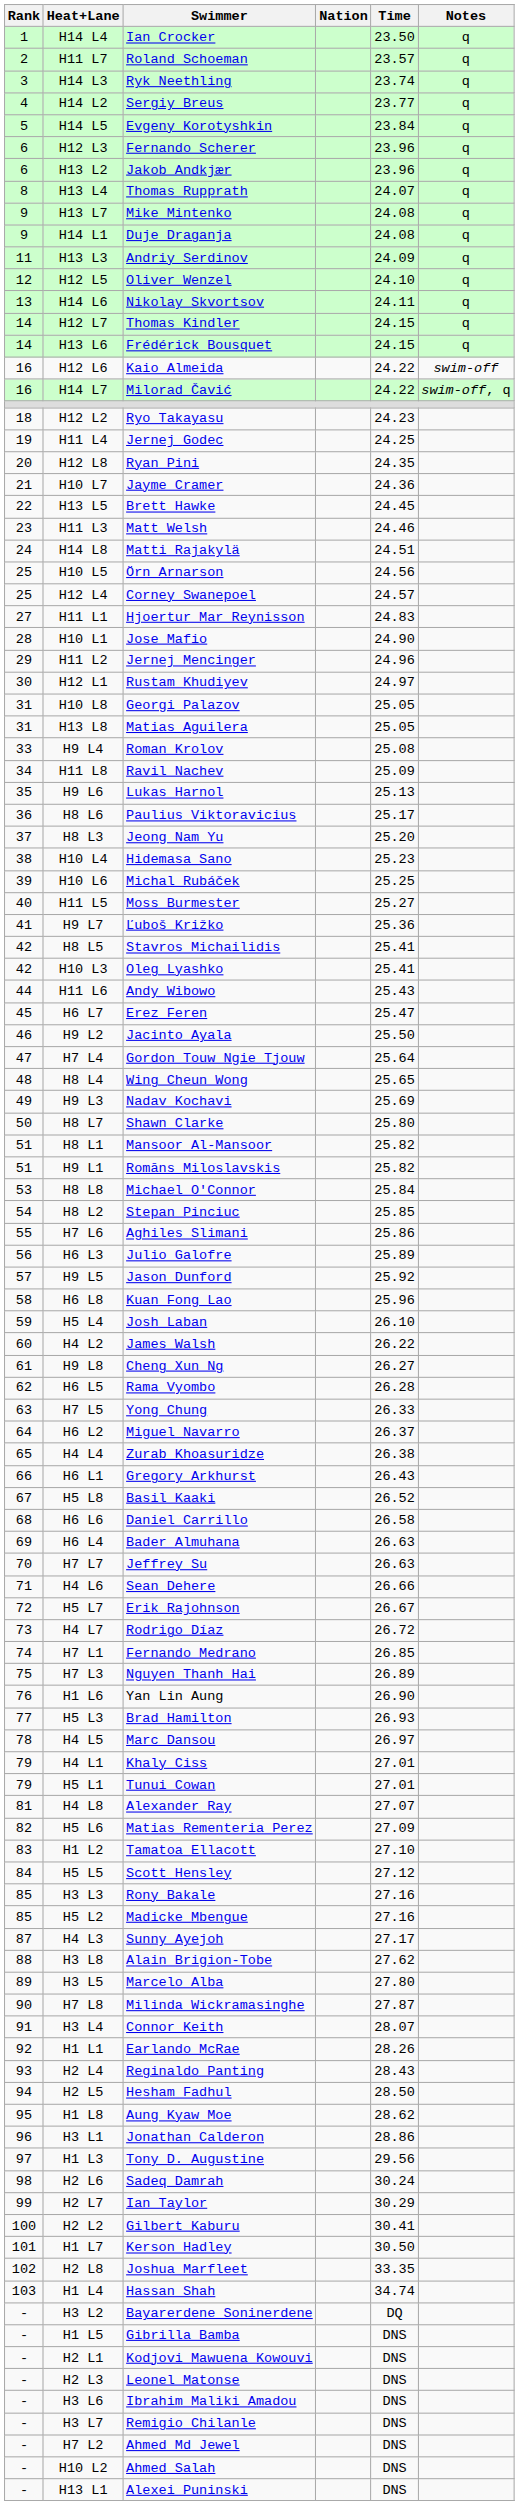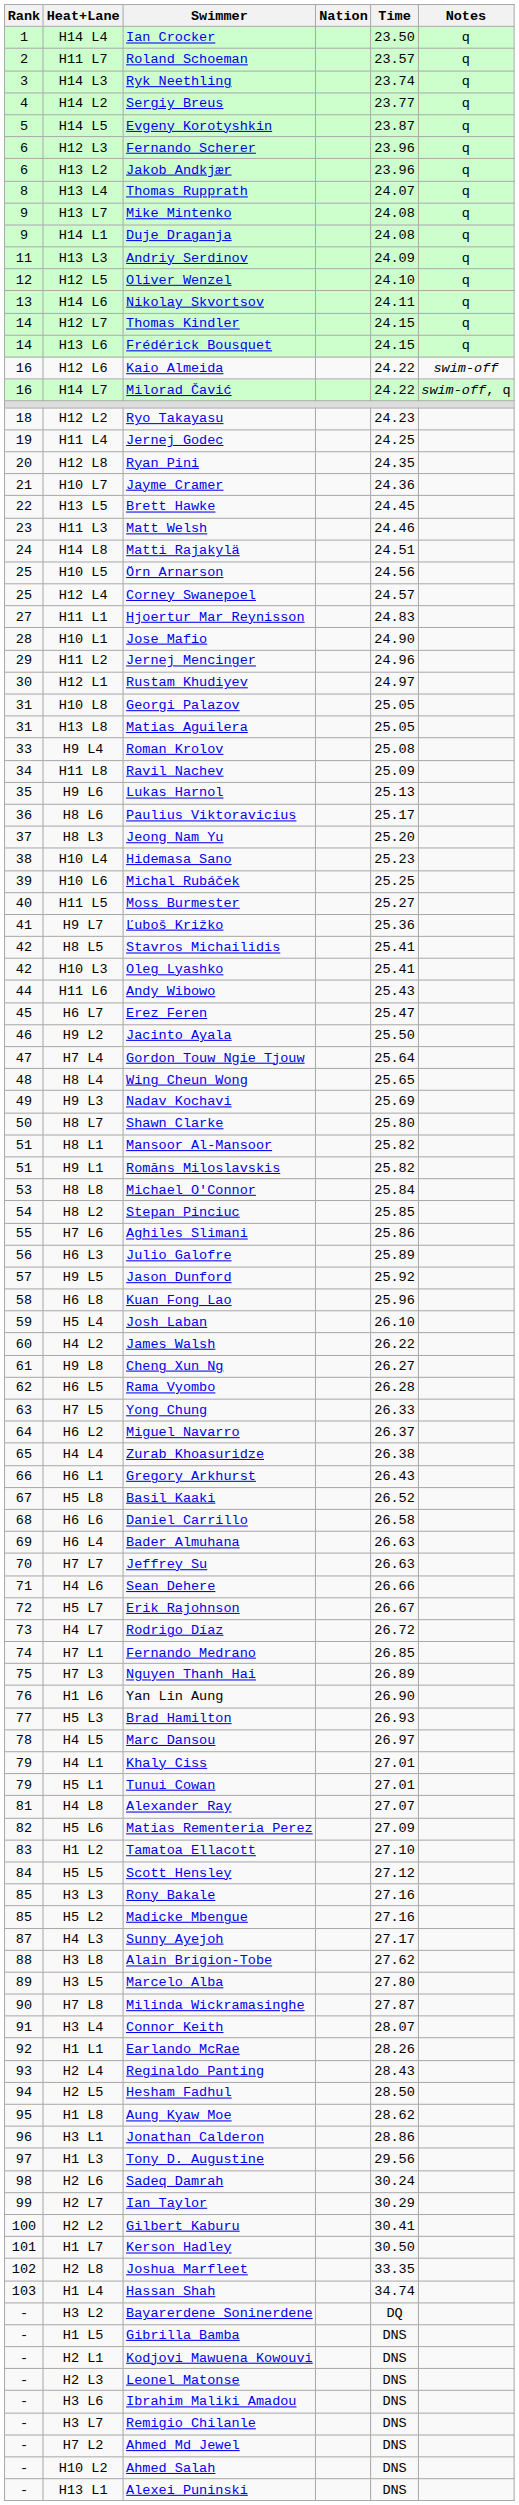H14 L5 | Time: 23.84 -> 23.87
